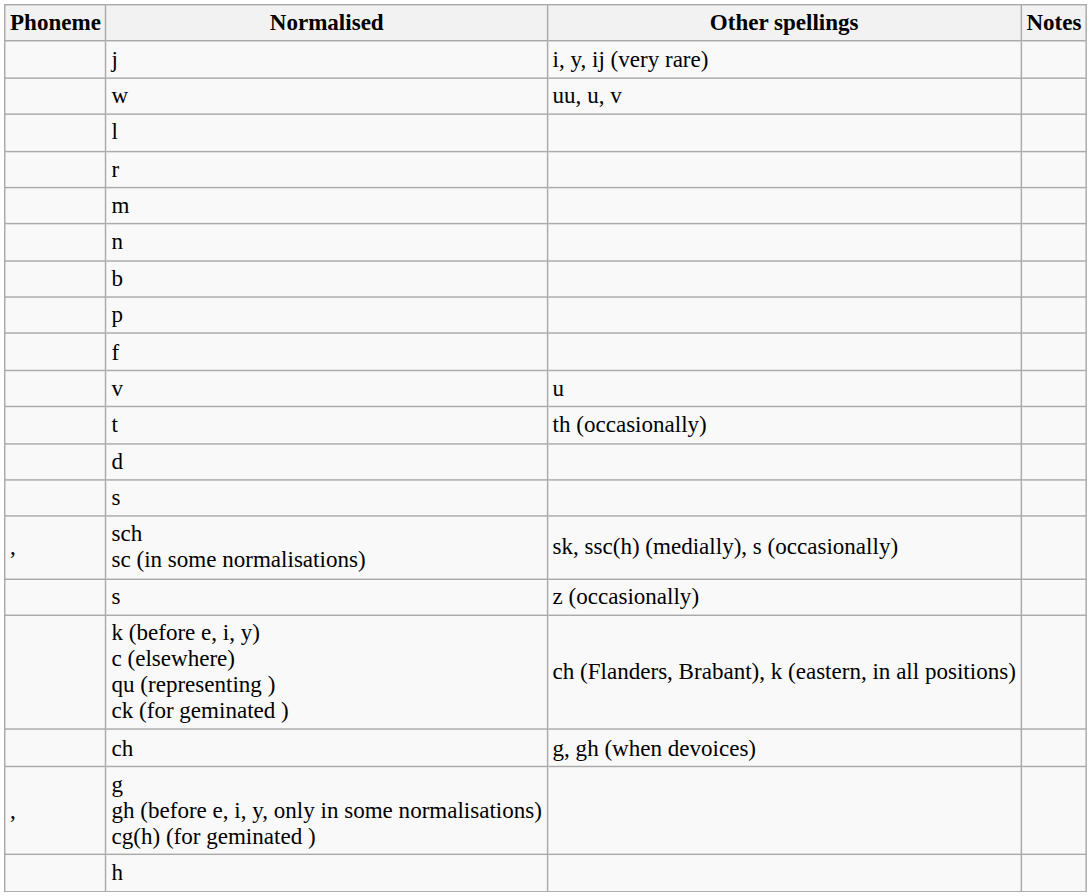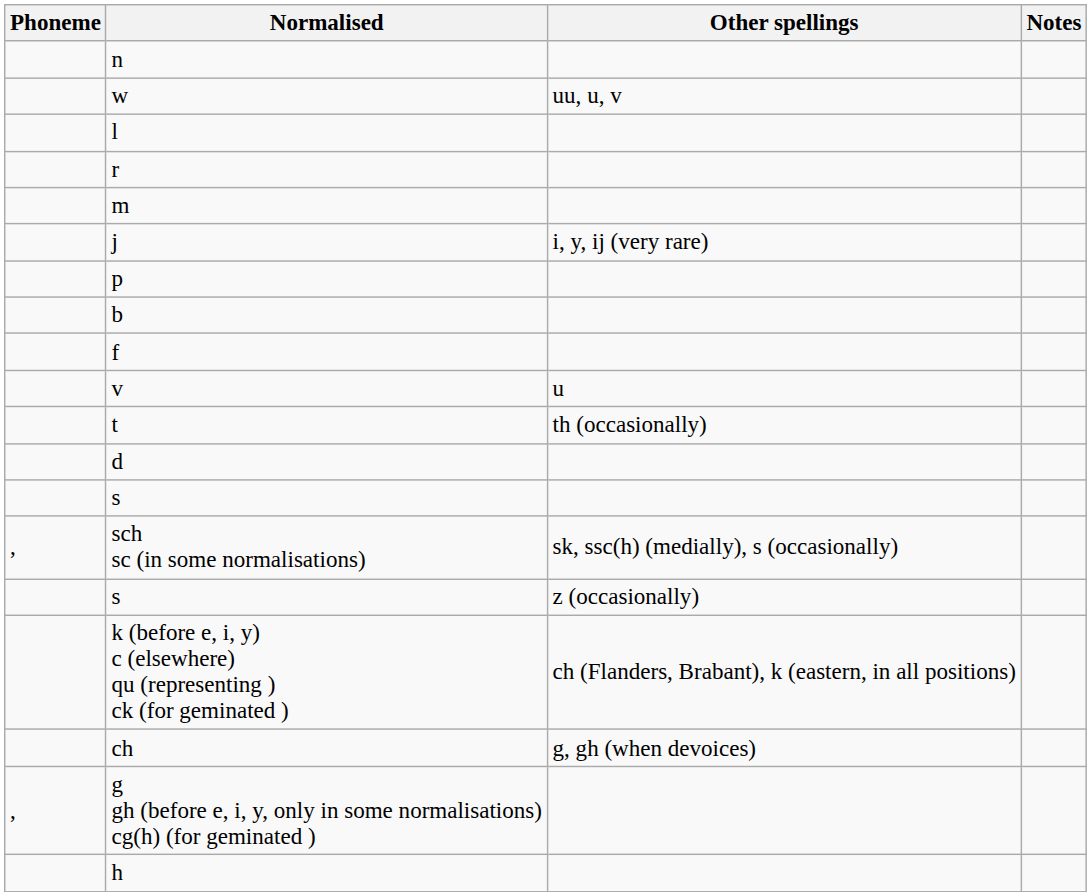rows swapped: j <-> n
rows swapped: p <-> b
